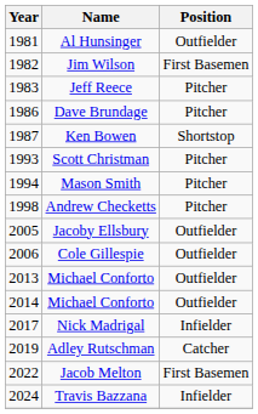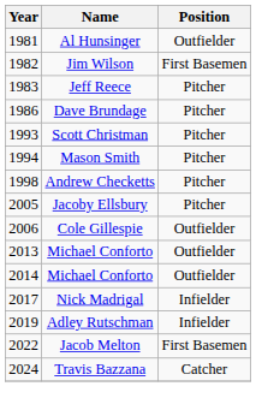- row: 1987 | Ken Bowen | Shortstop
Jacoby Ellsbury | Position: Outfielder -> Pitcher
Adley Rutschman | Position: Catcher -> Infielder
Travis Bazzana | Position: Infielder -> Catcher
